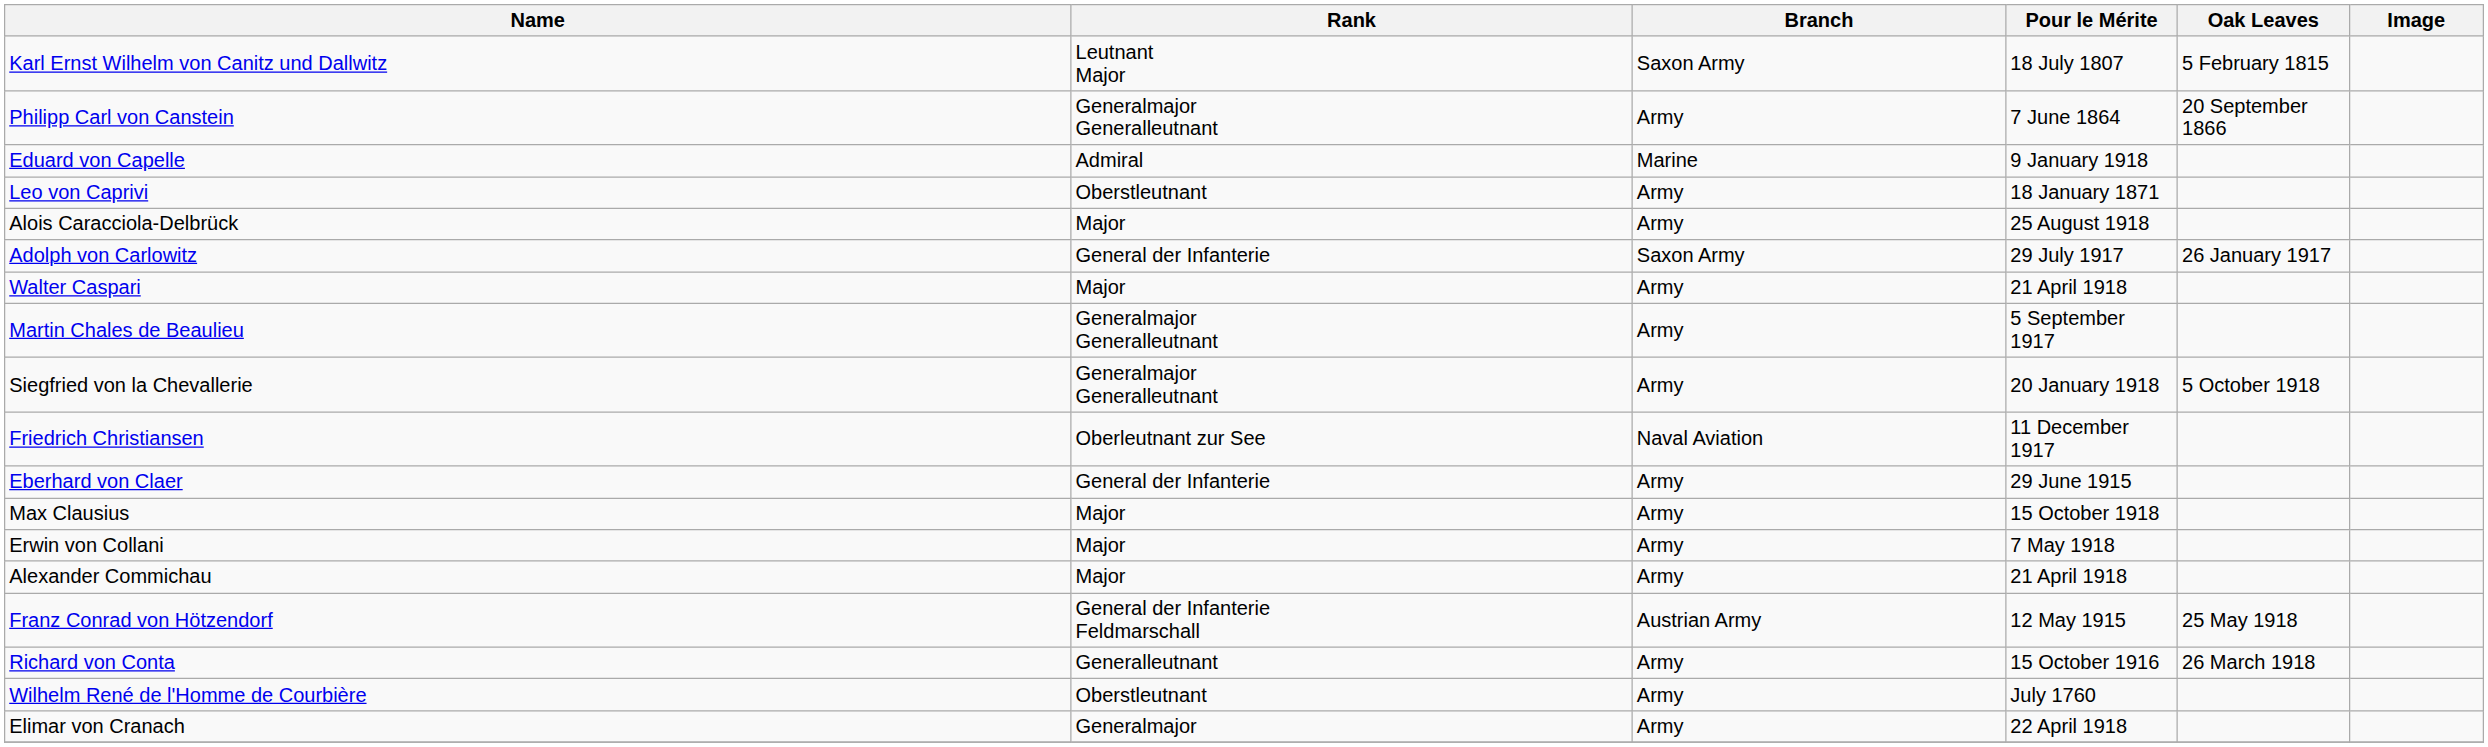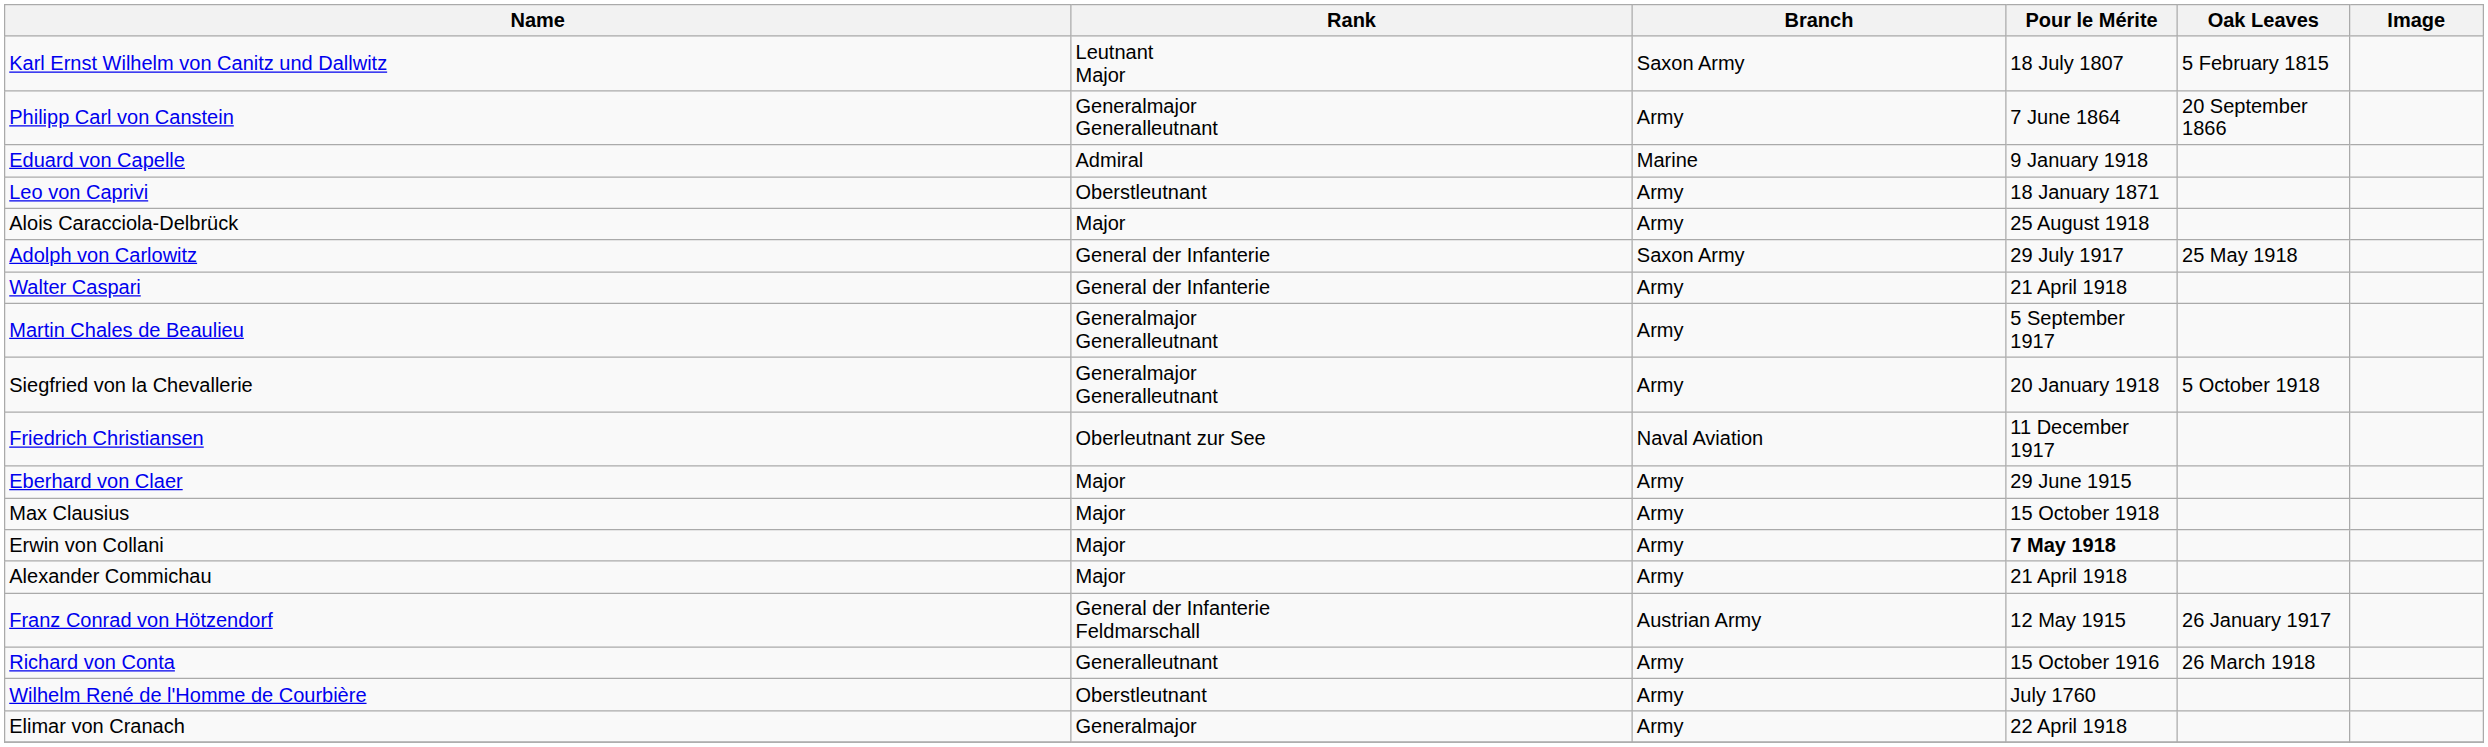Adolph von Carlowitz | Oak Leaves: 26 January 1917 -> 25 May 1918
Walter Caspari | Rank: Major -> General der Infanterie
Eberhard von Claer | Rank: General der Infanterie -> Major
Erwin von Collani | Pour le Mérite: normal -> bold
Franz Conrad von Hötzendorf | Oak Leaves: 25 May 1918 -> 26 January 1917
